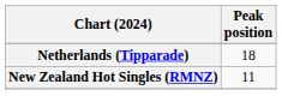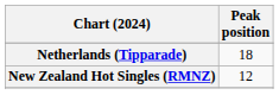New Zealand Hot Singles (RMNZ) | Peak position: 11 -> 12
